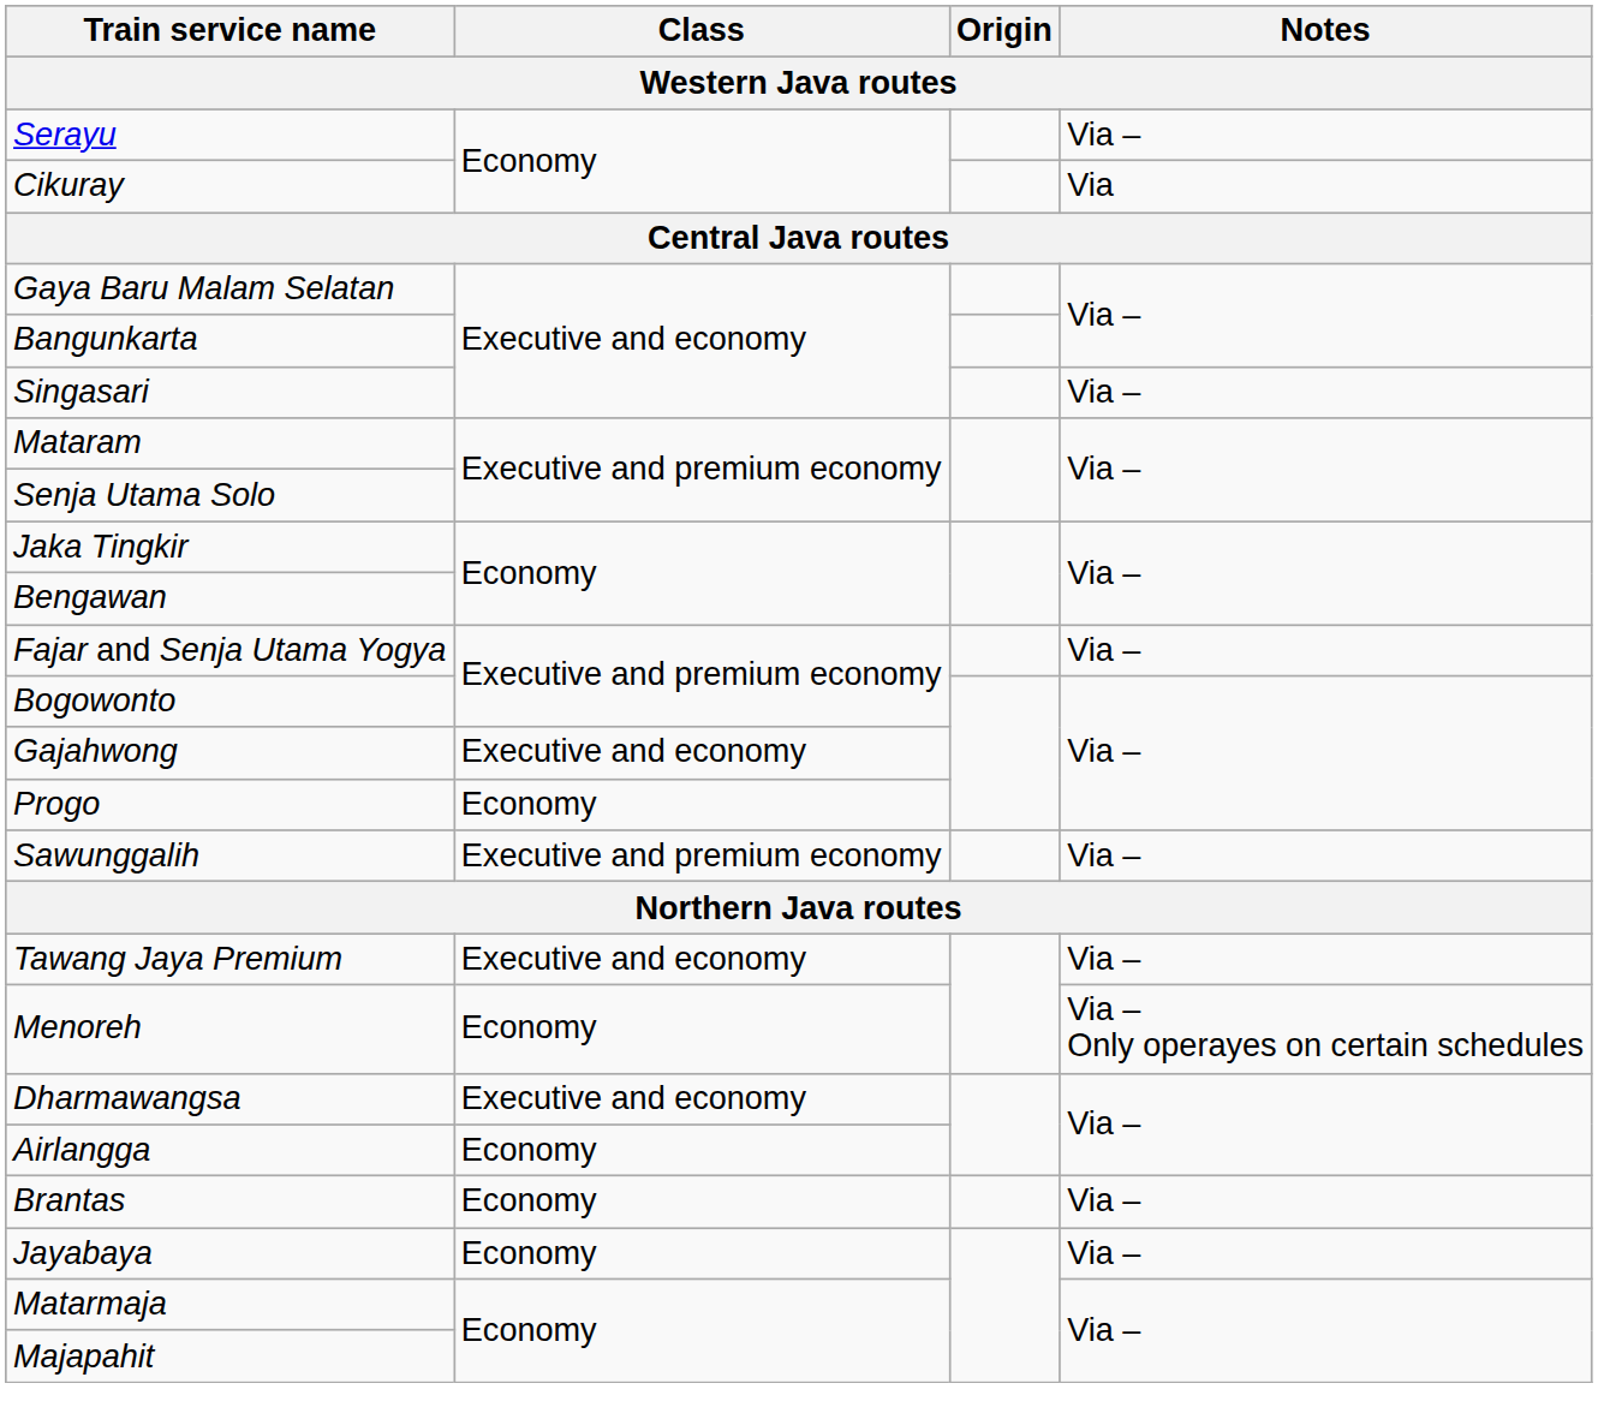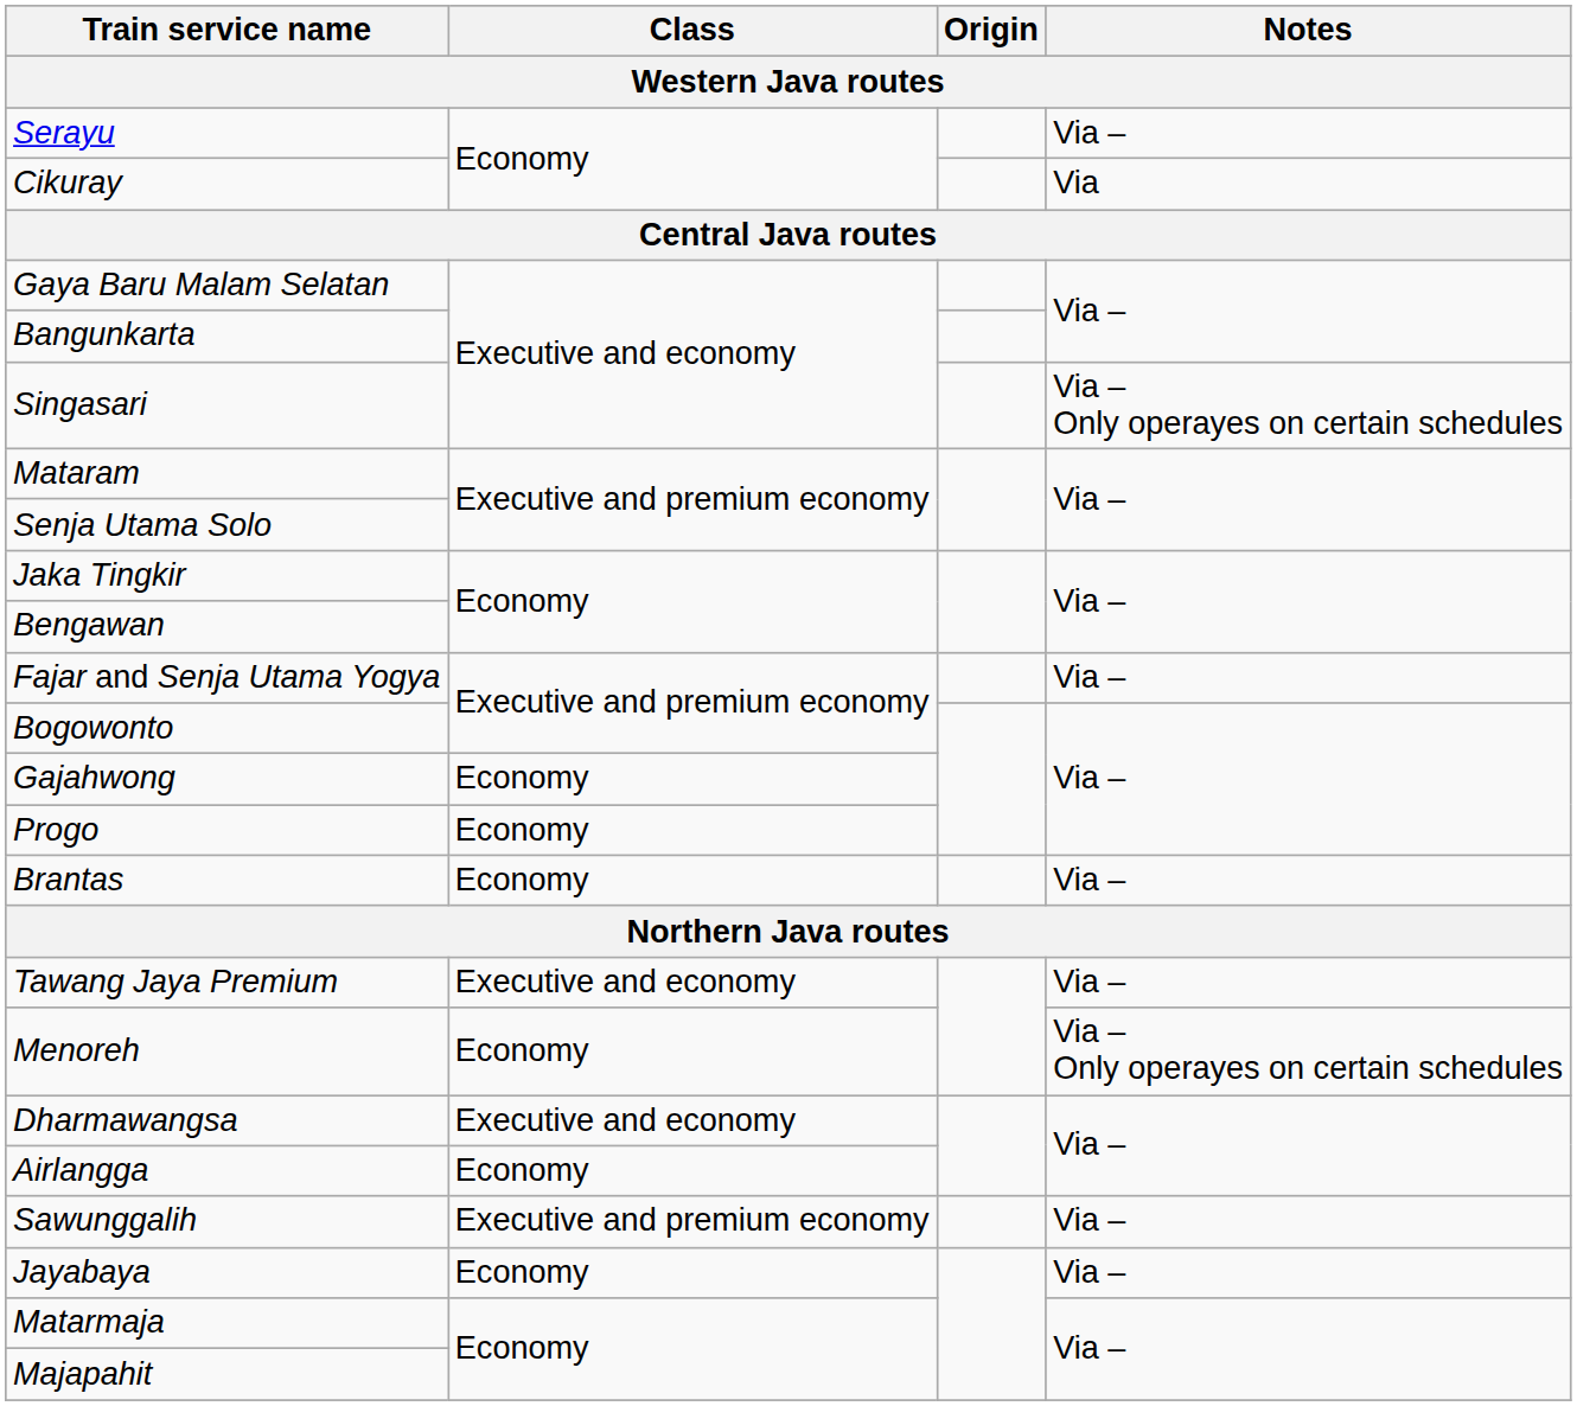Singasari | Notes: Via – -> Via – Only operayes on certain schedules
Gajahwong | Class: Executive and economy -> Economy
rows swapped: Sawunggalih <-> Brantas
